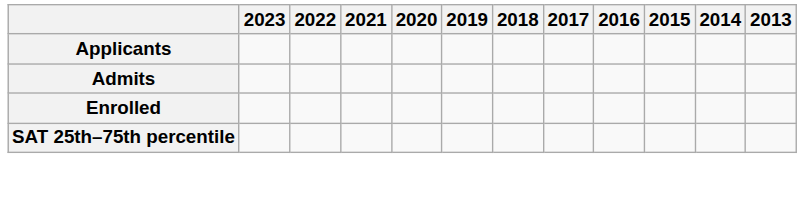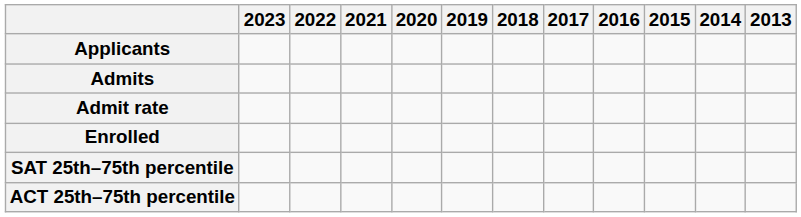+ row: Admit rate
+ row: ACT 25th–75th percentile
